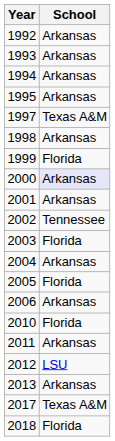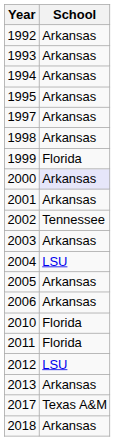1997 | School: Texas A&M -> Arkansas
2003 | School: Florida -> Arkansas
2004 | School: Arkansas -> LSU
2005 | School: Florida -> Arkansas
2011 | School: Arkansas -> Florida
2018 | School: Florida -> Arkansas
